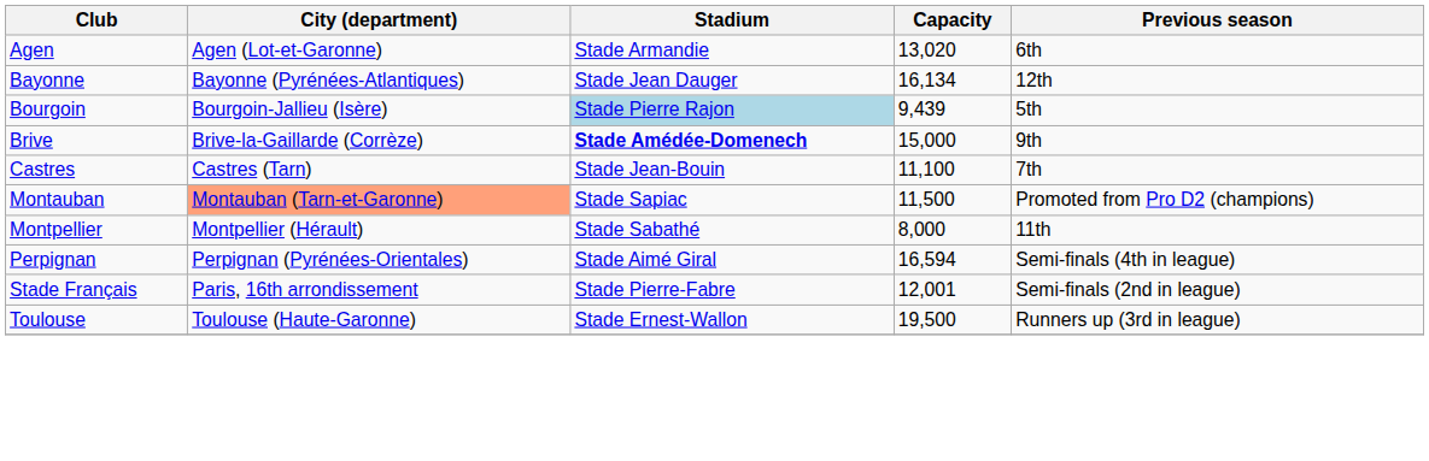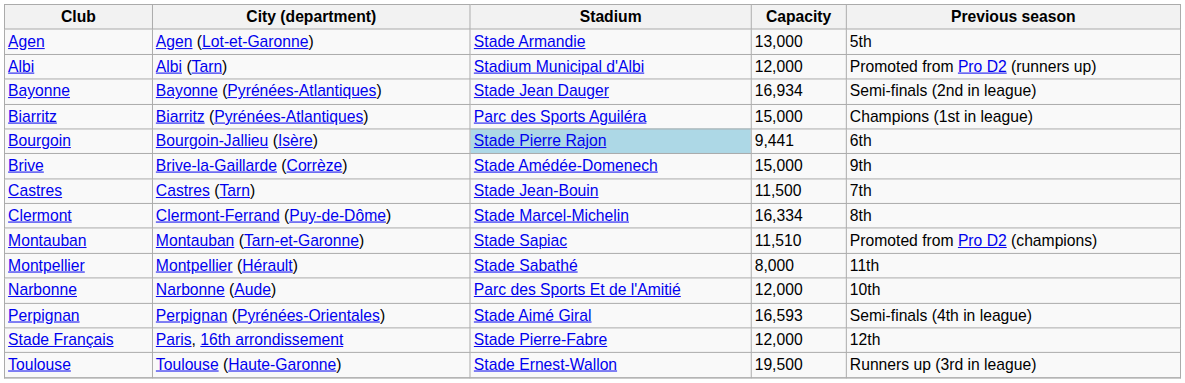Agen | Capacity: 13,020 -> 13,000
Agen | Previous season: 6th -> 5th
+ row: Albi | Albi (Tarn) | Stadium Municipal d'Albi | 12,000 | Promoted from Pro D2 (runners up)
Bayonne | Capacity: 16,134 -> 16,934
Bayonne | Previous season: 12th -> Semi-finals (2nd in league)
+ row: Biarritz | Biarritz (Pyrénées-Atlantiques) | Parc des Sports Aguiléra | 15,000 | Champions (1st in league)
Bourgoin | Capacity: 9,439 -> 9,441
Bourgoin | Previous season: 5th -> 6th
Brive | Stadium: bold -> normal
Castres | Capacity: 11,100 -> 11,500
+ row: Clermont | Clermont-Ferrand (Puy-de-Dôme) | Stade Marcel-Michelin | 16,334 | 8th
Montauban | City (department): lightsalmon background -> no background
Montauban | Capacity: 11,500 -> 11,510
+ row: Narbonne | Narbonne (Aude) | Parc des Sports Et de l'Amitié | 12,000 | 10th
Perpignan | Capacity: 16,594 -> 16,593
Stade Français | Capacity: 12,001 -> 12,000
Stade Français | Previous season: Semi-finals (2nd in league) -> 12th
